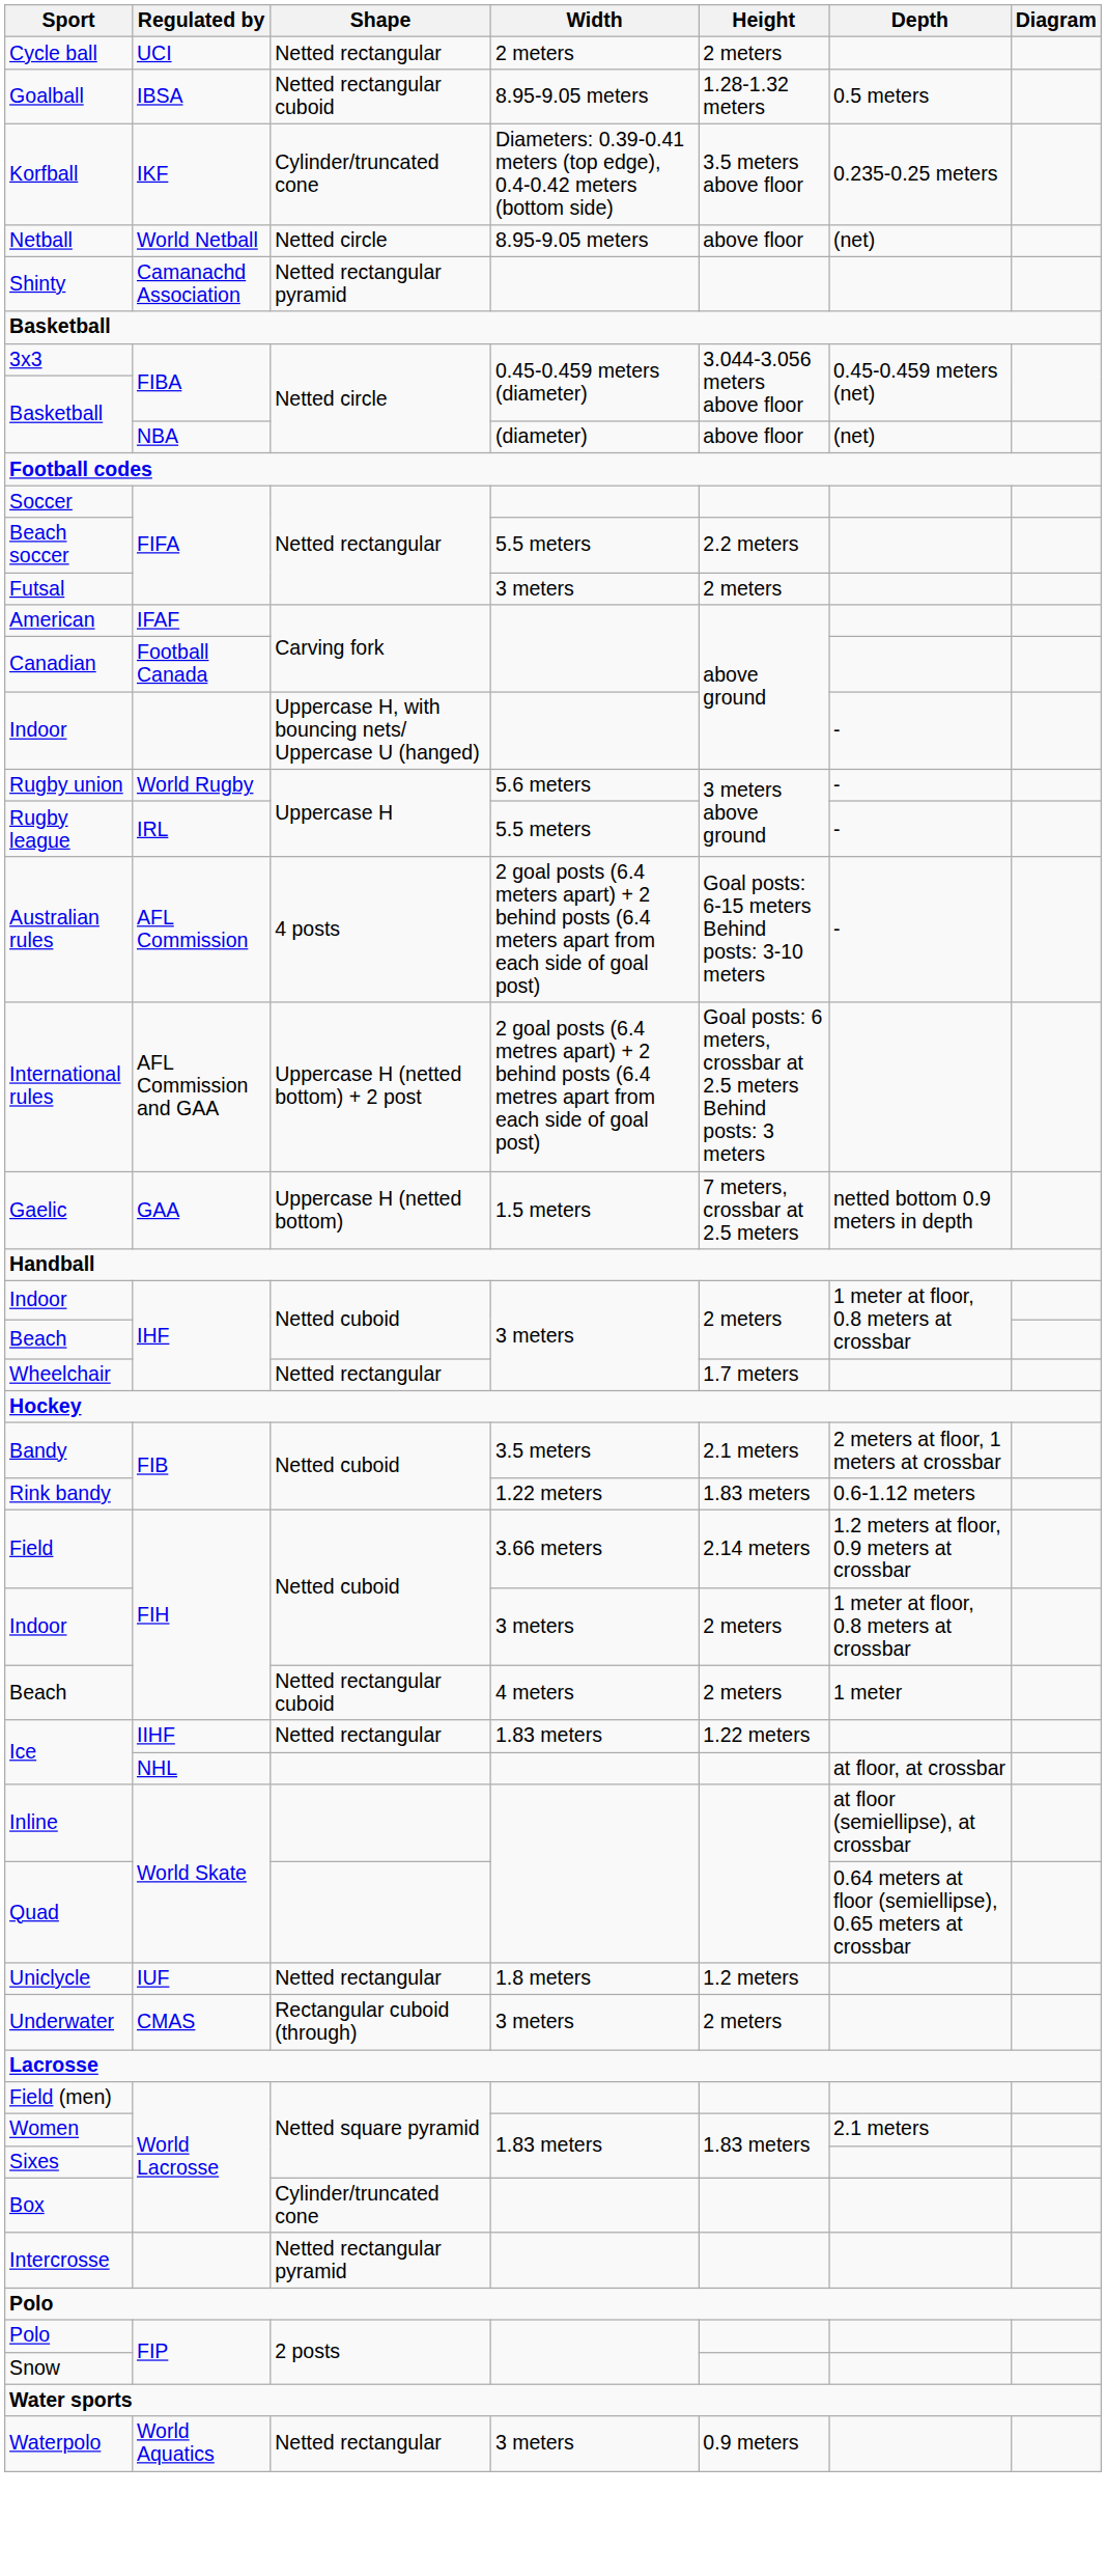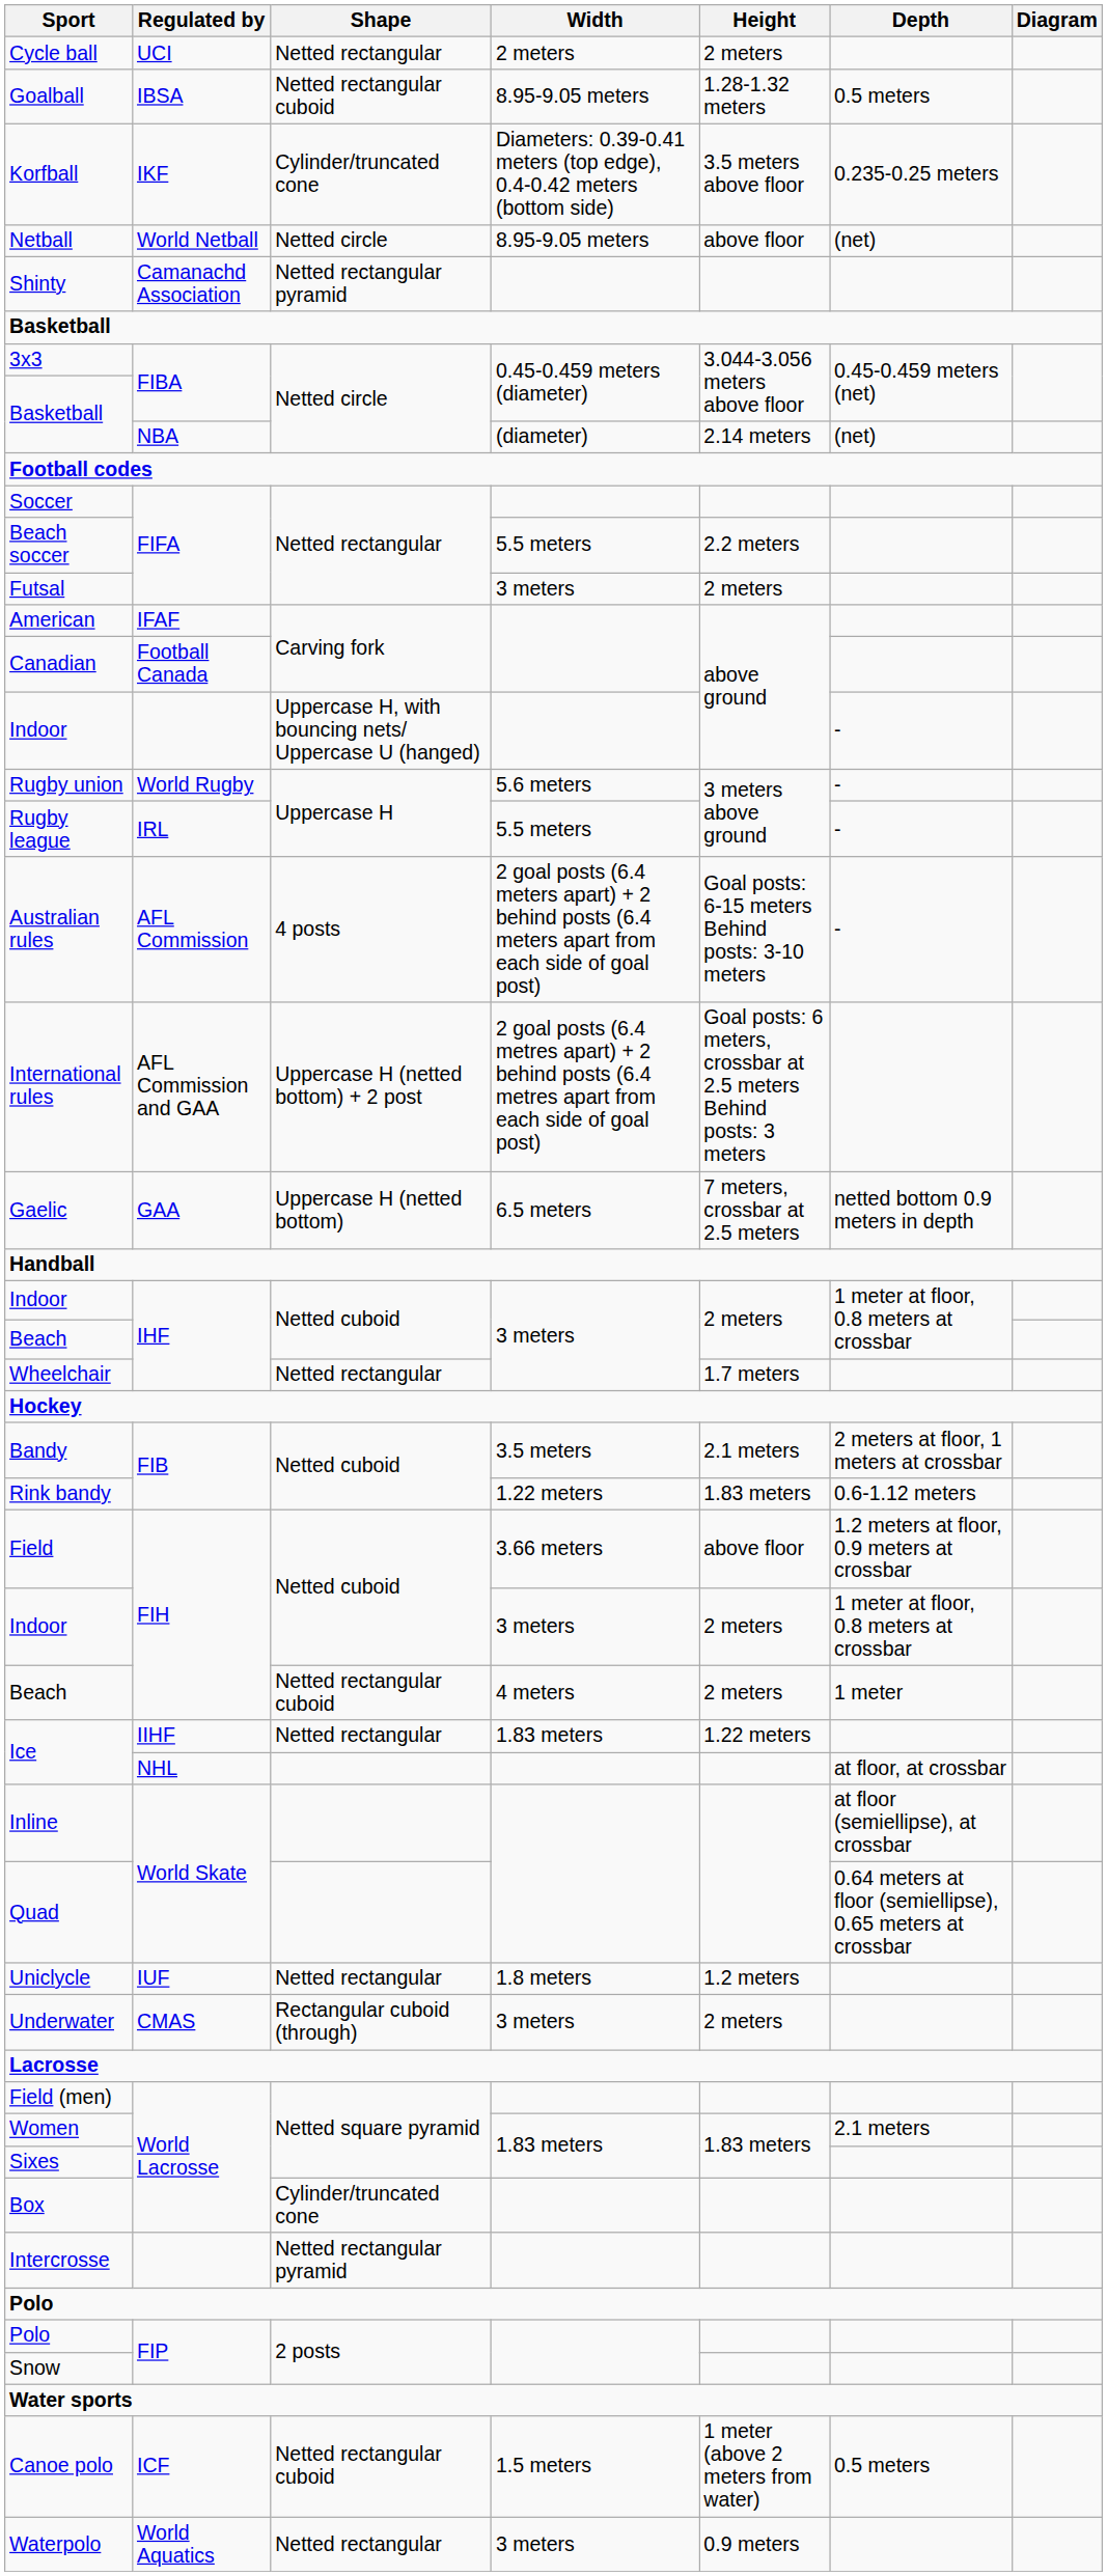Basketball / NBA | Height: above floor -> 2.14 meters
Gaelic | Width: 1.5 meters -> 6.5 meters
Field | Height: 2.14 meters -> above floor
+ row: Canoe polo | ICF | Netted rectangular cuboid | 1.5 meters | 1 meter (above 2 meters from water) | 0.5 meters
